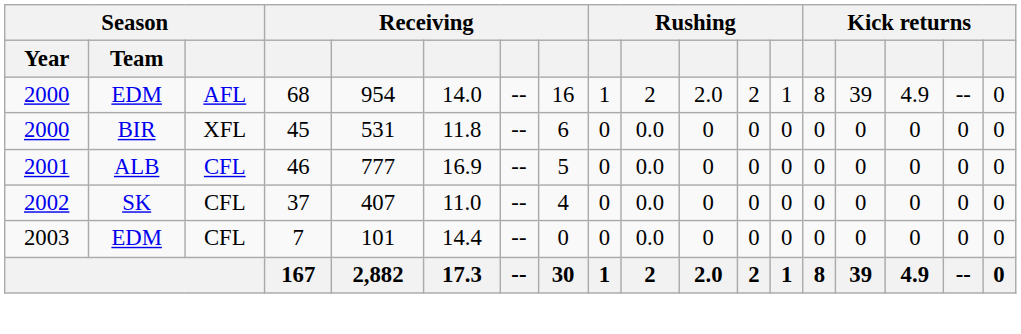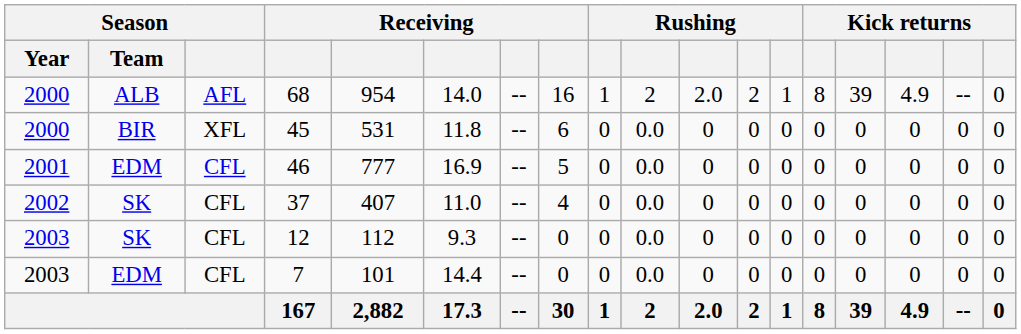68 | Season / Team: EDM -> ALB
46 | Season / Team: ALB -> EDM
+ row: 2003 | SK | CFL | 12 | 112 | 9.3 | -- | 0 | 0 | 0.0 | 0 | 0 | 0 | 0 | 0 | 0 | 0 | 0
